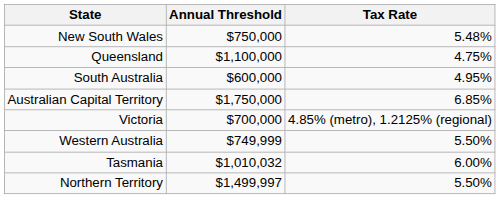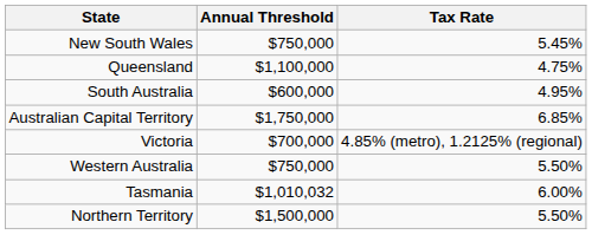New South Wales | Tax Rate: 5.48% -> 5.45%
Western Australia | Annual Threshold: $749,999 -> $750,000
Northern Territory | Annual Threshold: $1,499,997 -> $1,500,000
